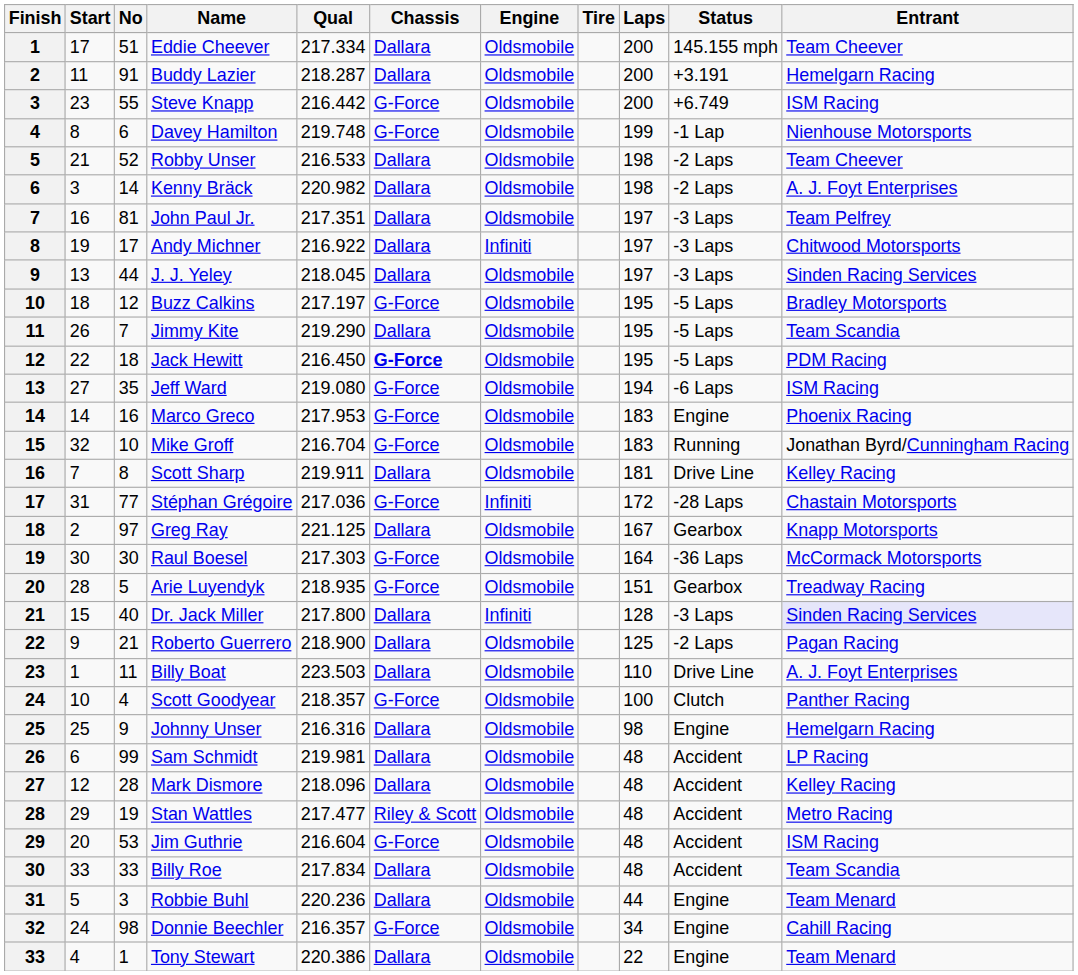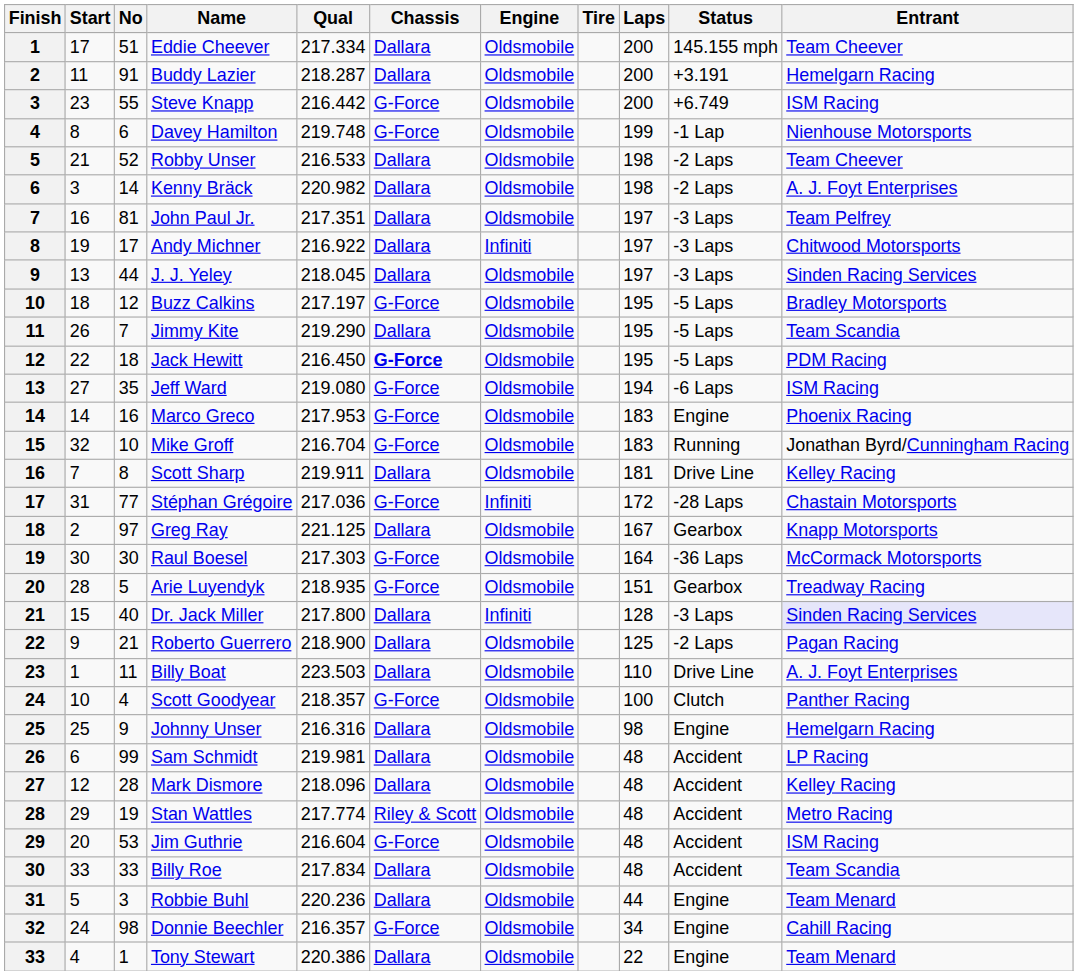Stan Wattles | Qual: 217.477 -> 217.774
